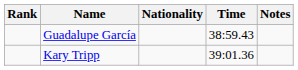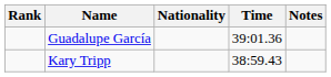Guadalupe García | Time: 38:59.43 -> 39:01.36
Kary Tripp | Time: 39:01.36 -> 38:59.43
